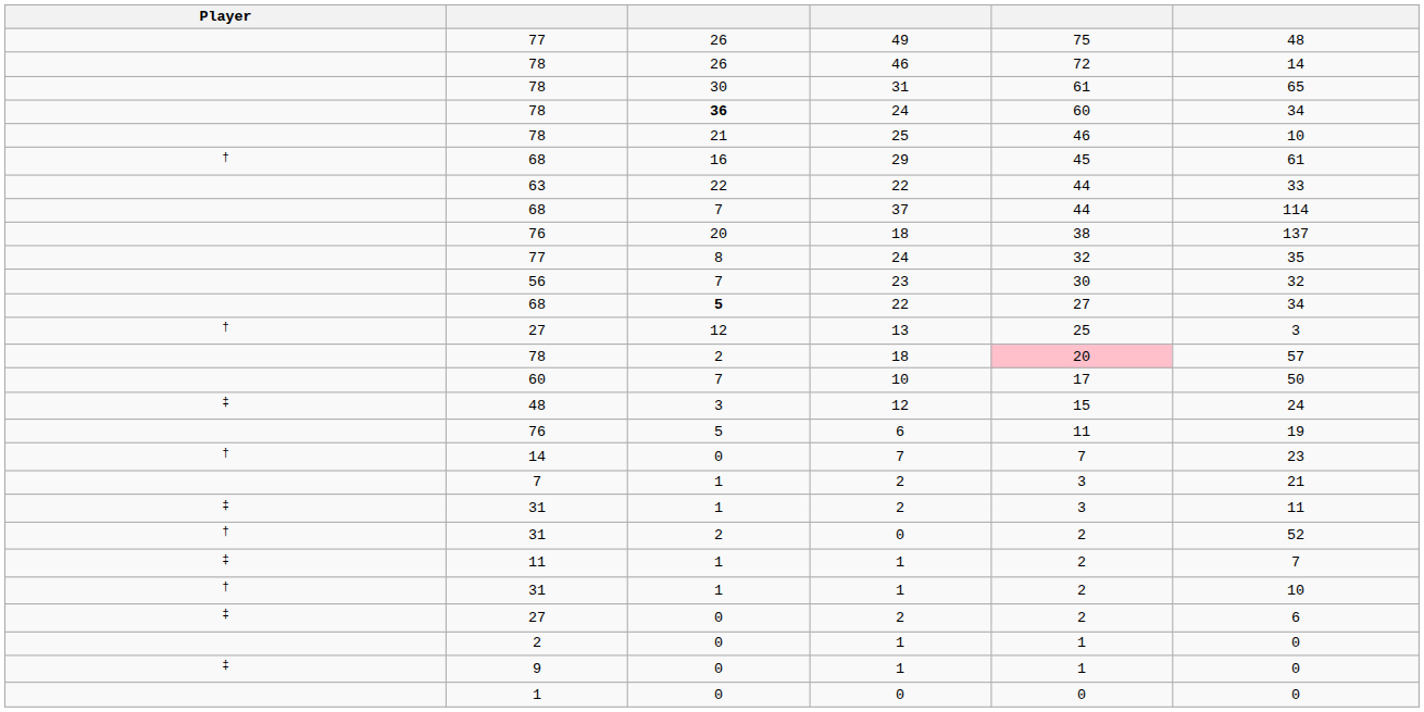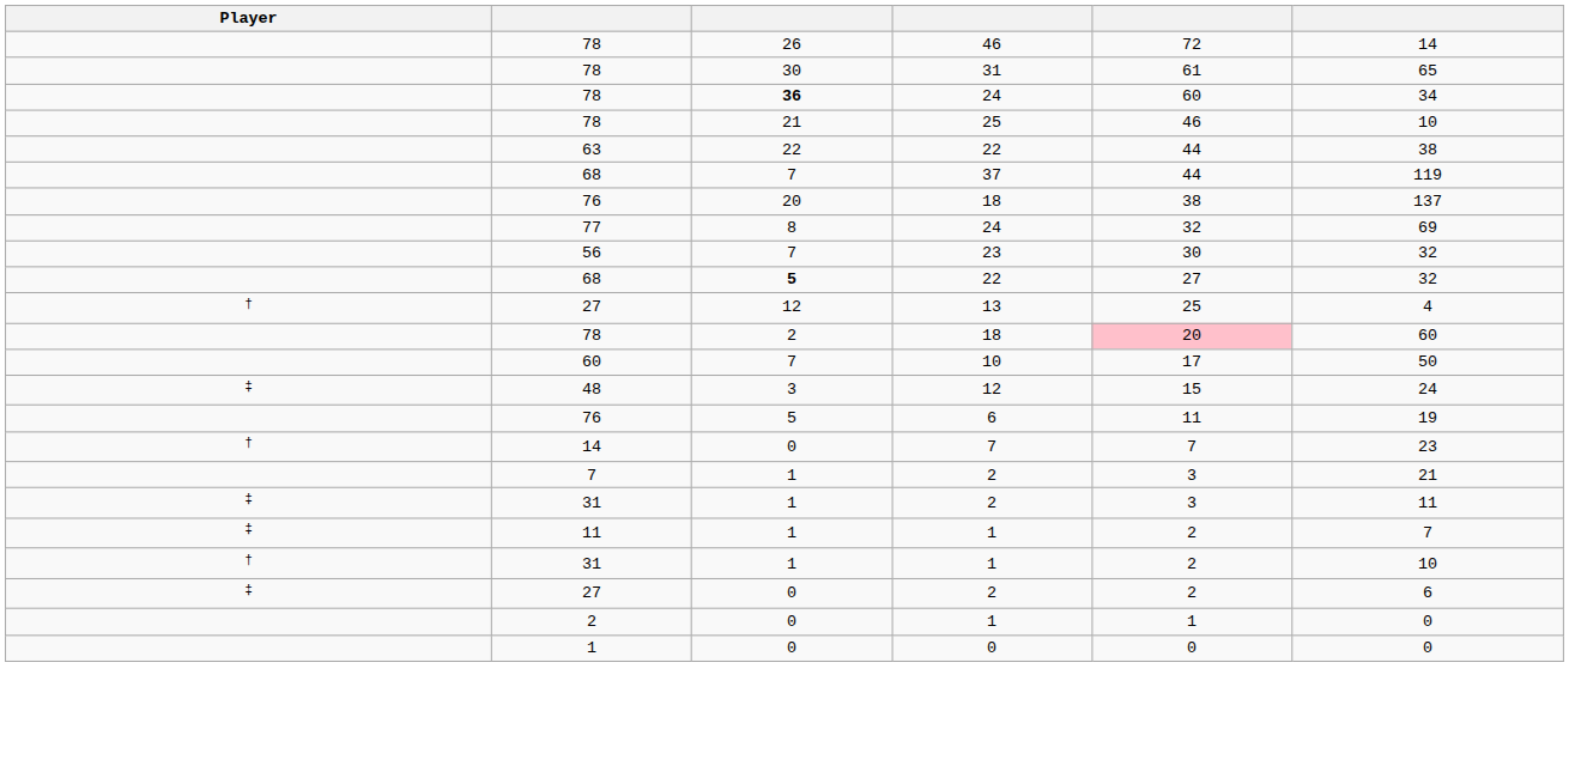- row: 77 | 26 | 49 | 75 | 48
- row: † | 68 | 16 | 29 | 45 | 61
63 / 22 | column 6: 33 -> 38
37 | column 6: 114 -> 119
77 / 24 | column 6: 35 -> 69
68 / 22 | column 6: 34 -> 32
13 | column 6: 3 -> 4
78 / 18 | column 6: 57 -> 60
- row: † | 31 | 2 | 0 | 2 | 52
- row: ‡ | 9 | 0 | 1 | 1 | 0
